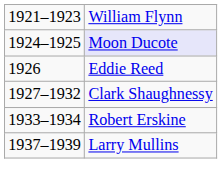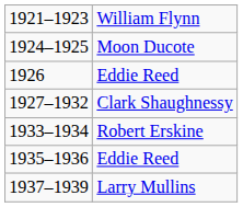1924–1925 | column 2: lavender background -> no background
+ row: 1935–1936 | Eddie Reed
